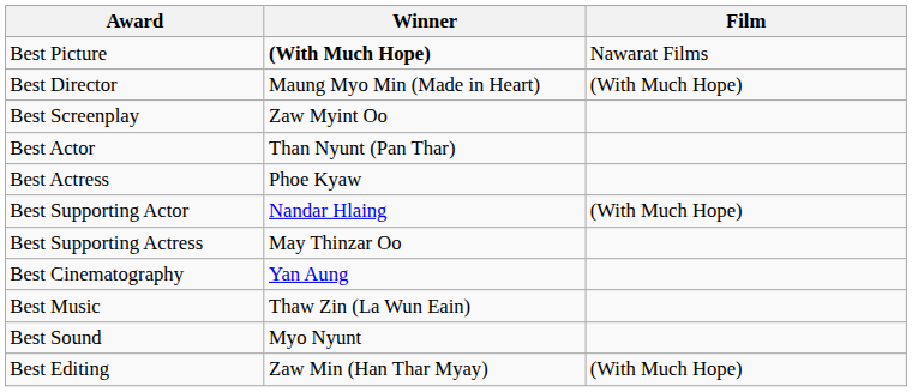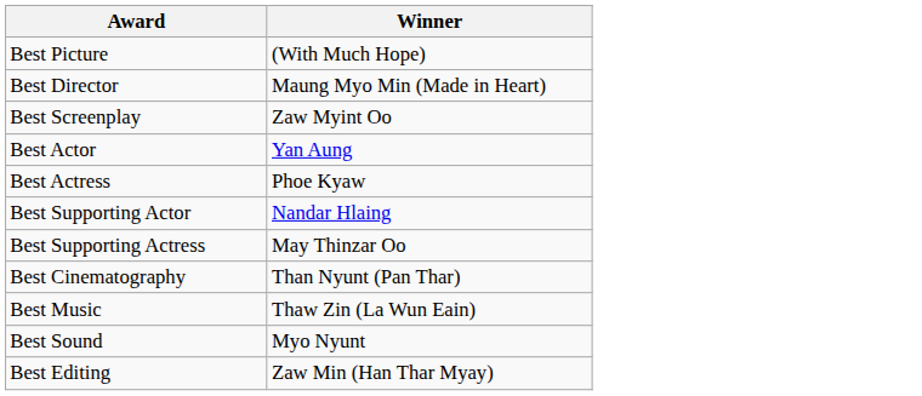- column: Film | Nawarat Films | (With Much Hope) | (With Much Hope) | (With Much Hope)
Best Picture | Winner: bold -> normal
Best Actor | Winner: Than Nyunt (Pan Thar) -> Yan Aung
Best Cinematography | Winner: Yan Aung -> Than Nyunt (Pan Thar)
